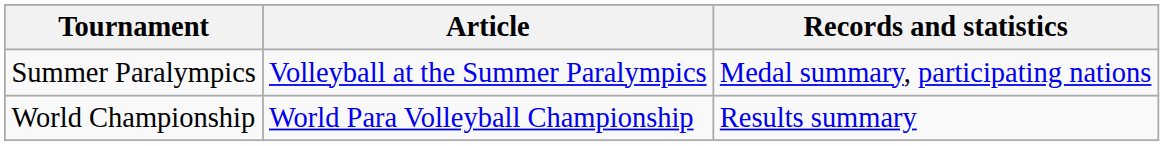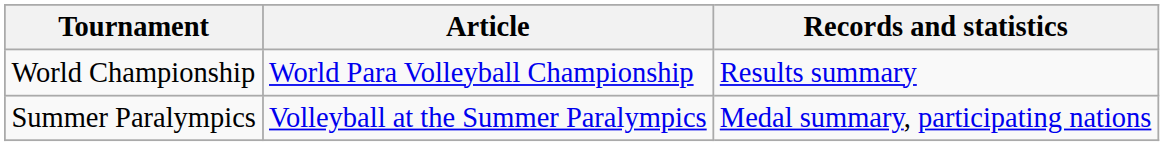rows swapped: Summer Paralympics <-> World Championship
